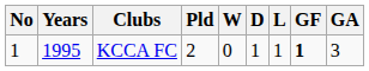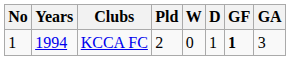- column: L | 1
KCCA FC | Years: 1995 -> 1994
